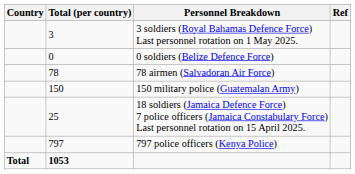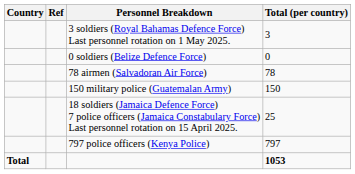columns swapped: Total (per country) <-> Ref
